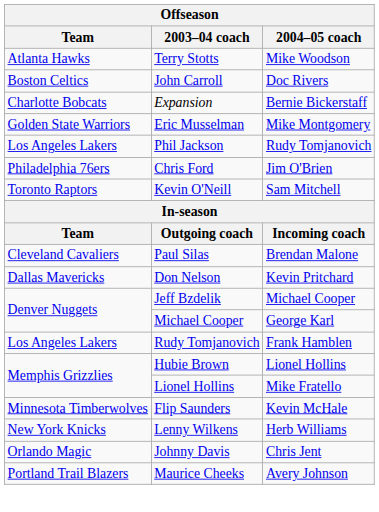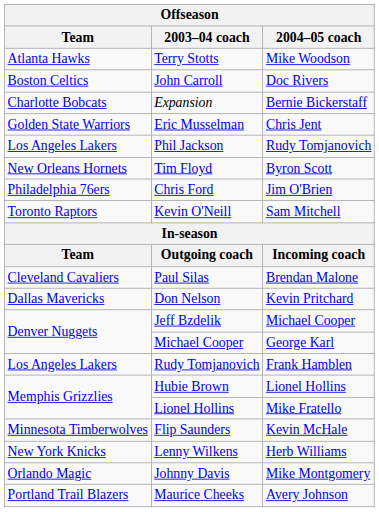Eric Musselman | 2004–05 coach: Mike Montgomery -> Chris Jent
+ row: New Orleans Hornets | Tim Floyd | Byron Scott
Johnny Davis | 2004–05 coach: Chris Jent -> Mike Montgomery
